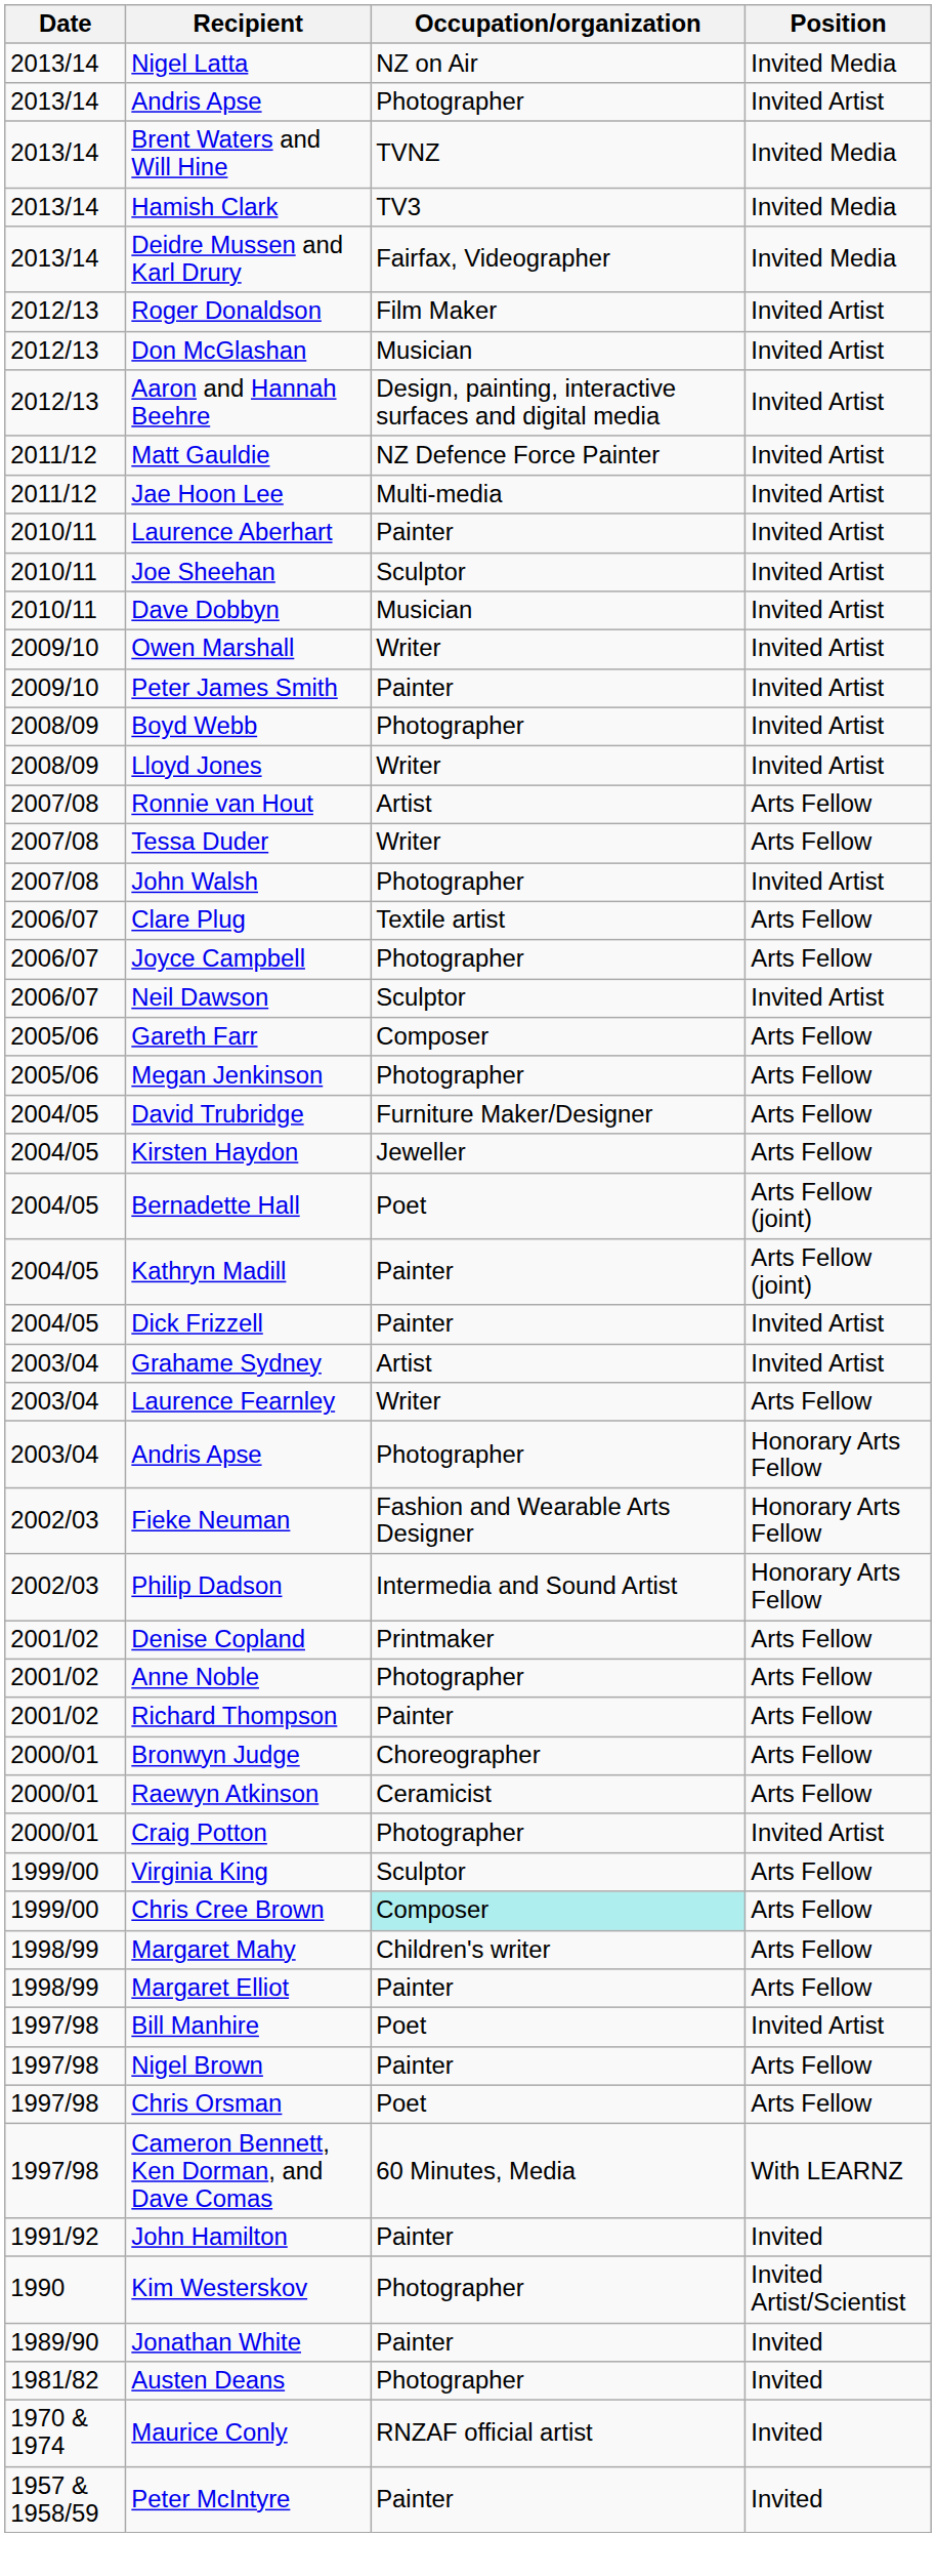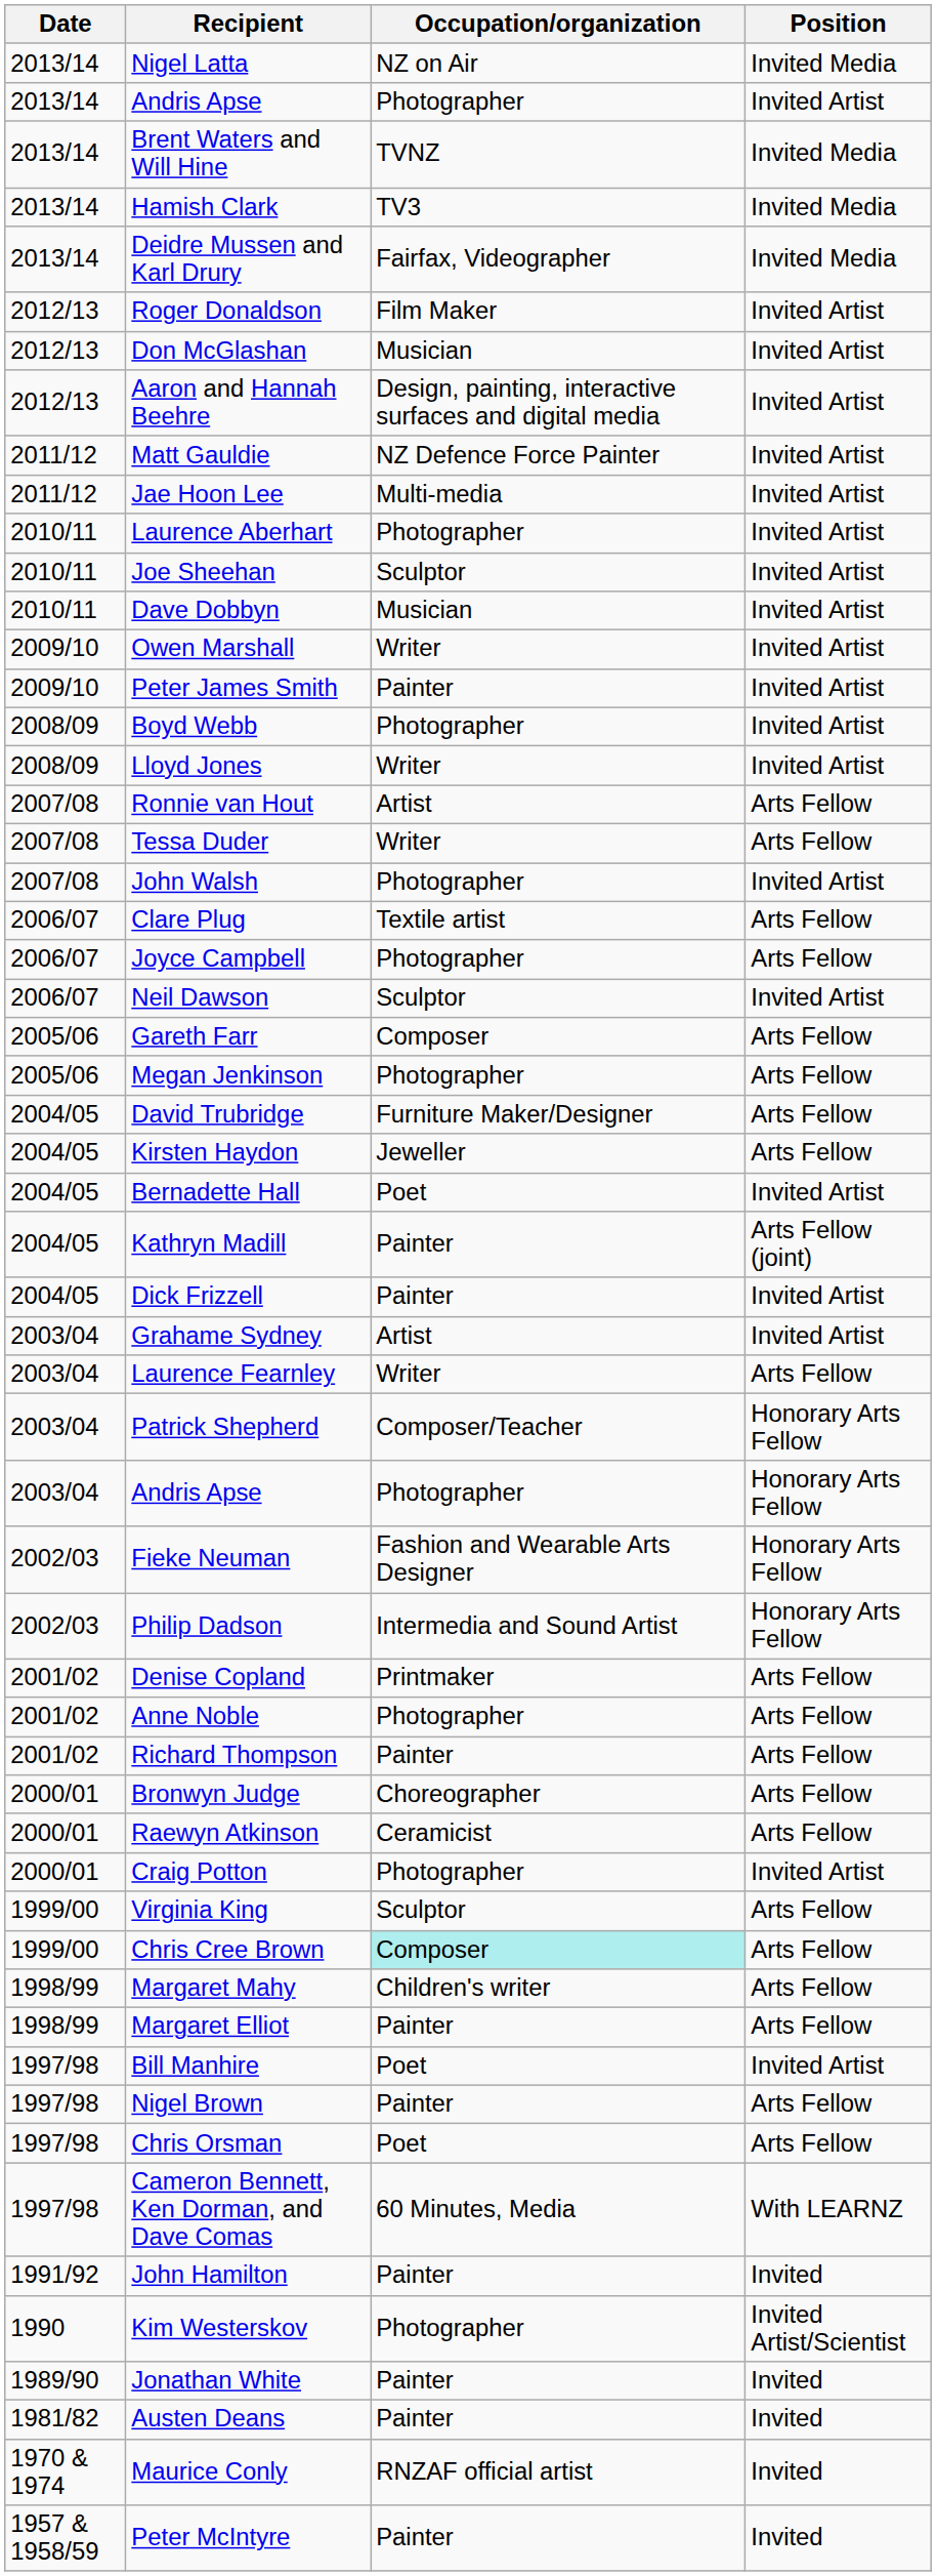Laurence Aberhart | Occupation/organization: Painter -> Photographer
Bernadette Hall | Position: Arts Fellow (joint) -> Invited Artist
+ row: 2003/04 | Patrick Shepherd | Composer/Teacher | Honorary Arts Fellow
Austen Deans | Occupation/organization: Photographer -> Painter
